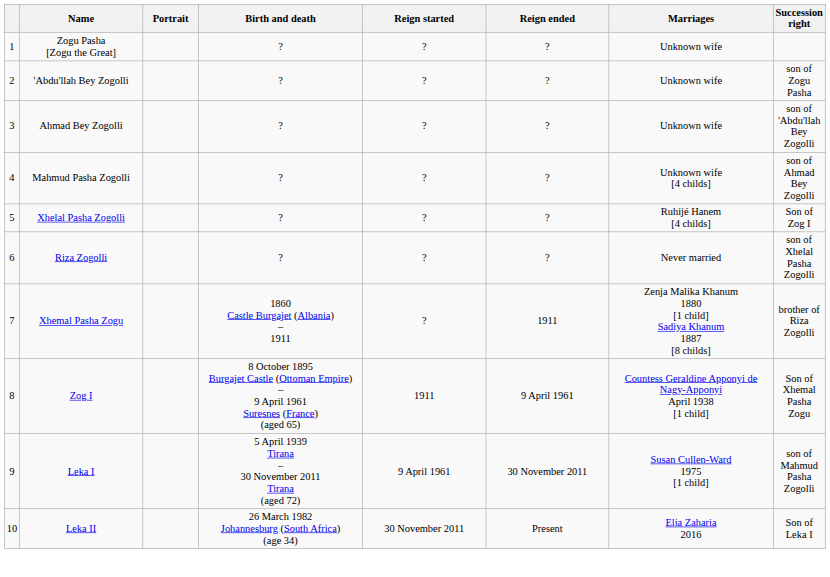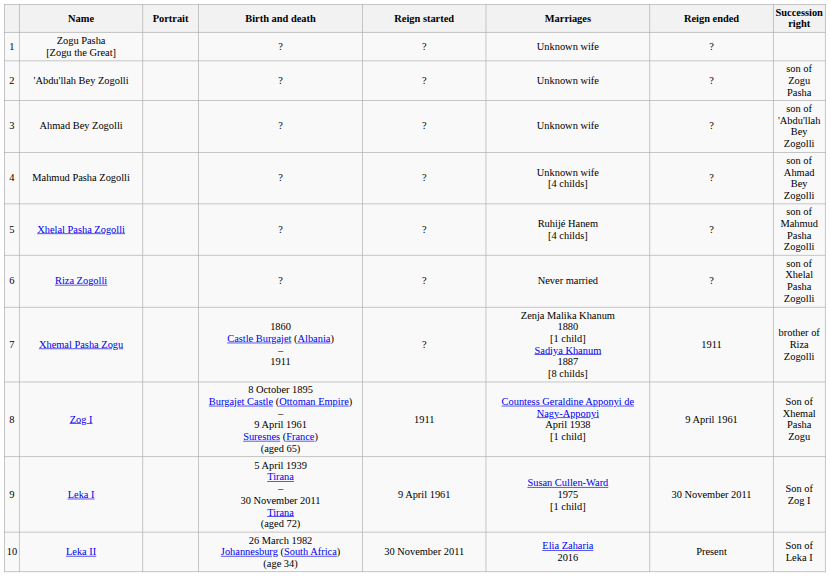columns swapped: Reign ended <-> Marriages
Xhelal Pasha Zogolli | Succession right: Son of Zog I -> son of Mahmud Pasha Zogolli
Leka I | Succession right: son of Mahmud Pasha Zogolli -> Son of Zog I
